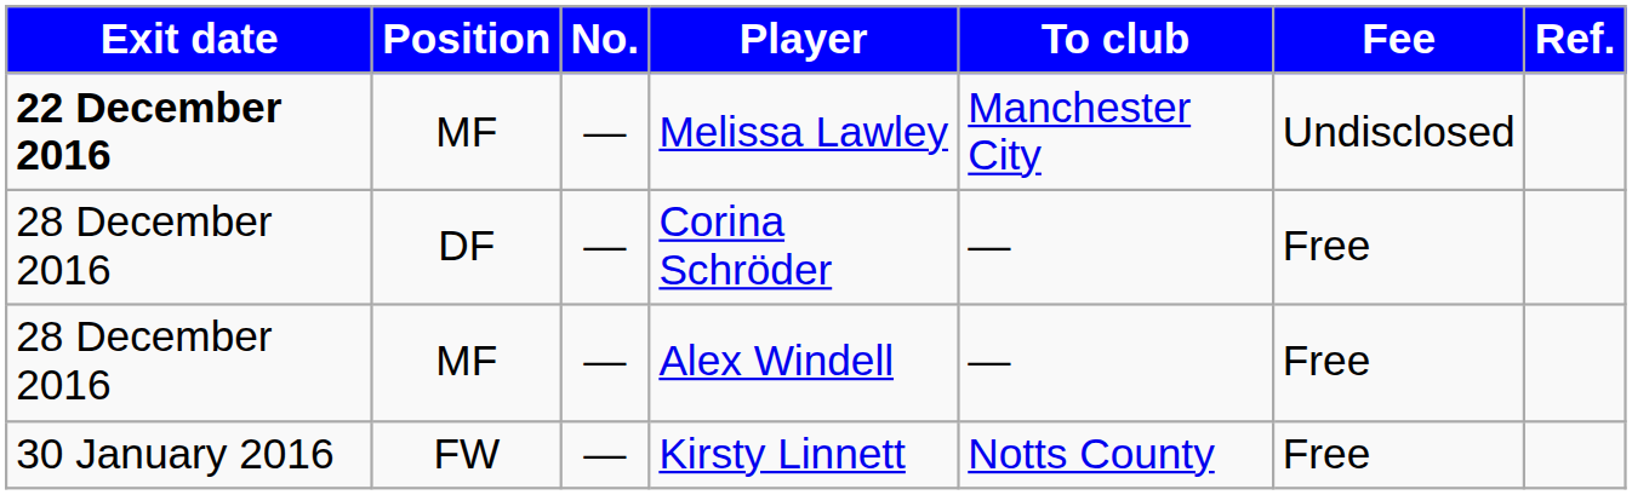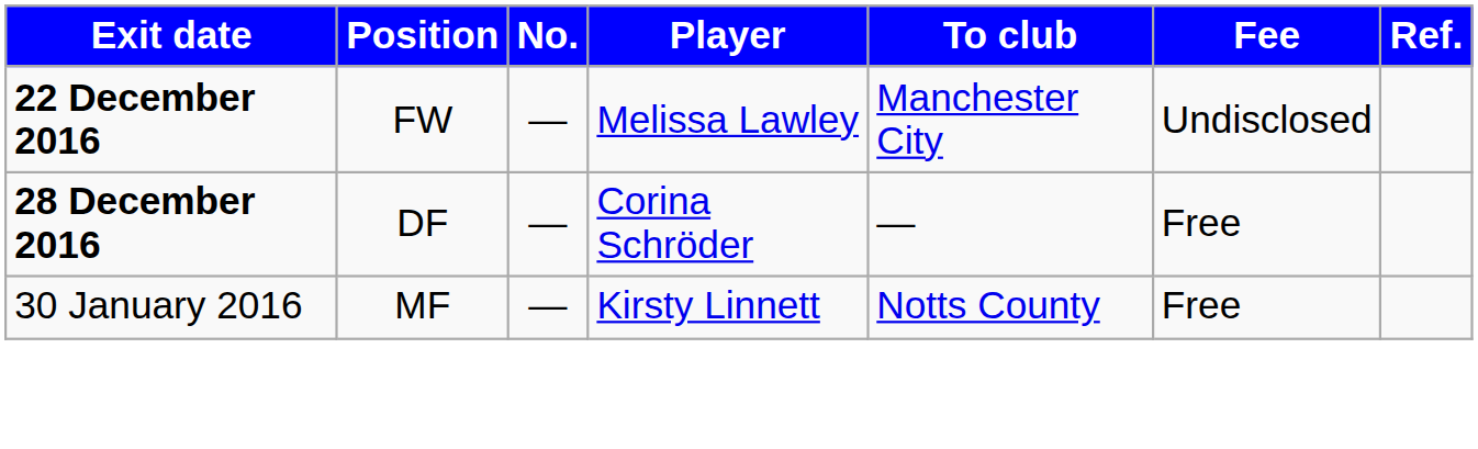Melissa Lawley | Position: MF -> FW
Corina Schröder | Exit date: normal -> bold
- row: 28 December 2016 | MF | — | Alex Windell | — | Free
Kirsty Linnett | Position: FW -> MF
